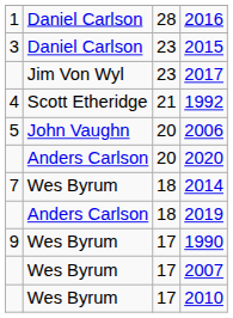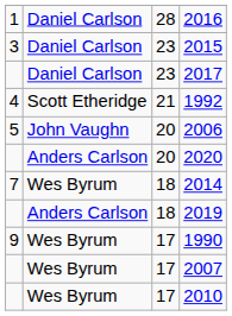2017 | column 2: Jim Von Wyl -> Daniel Carlson
